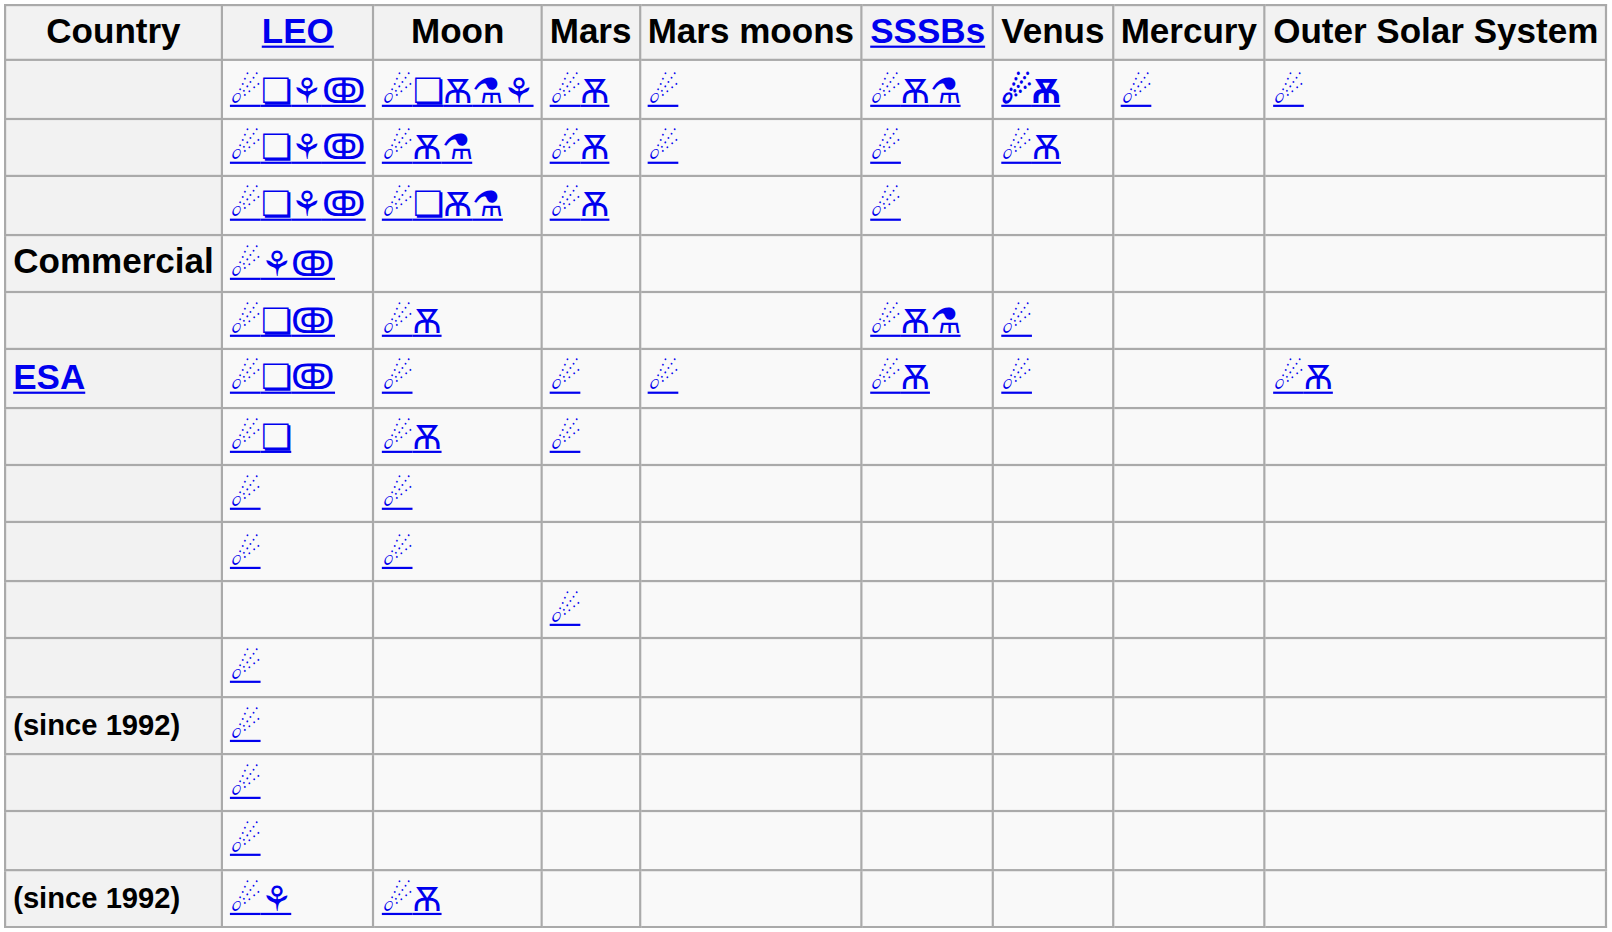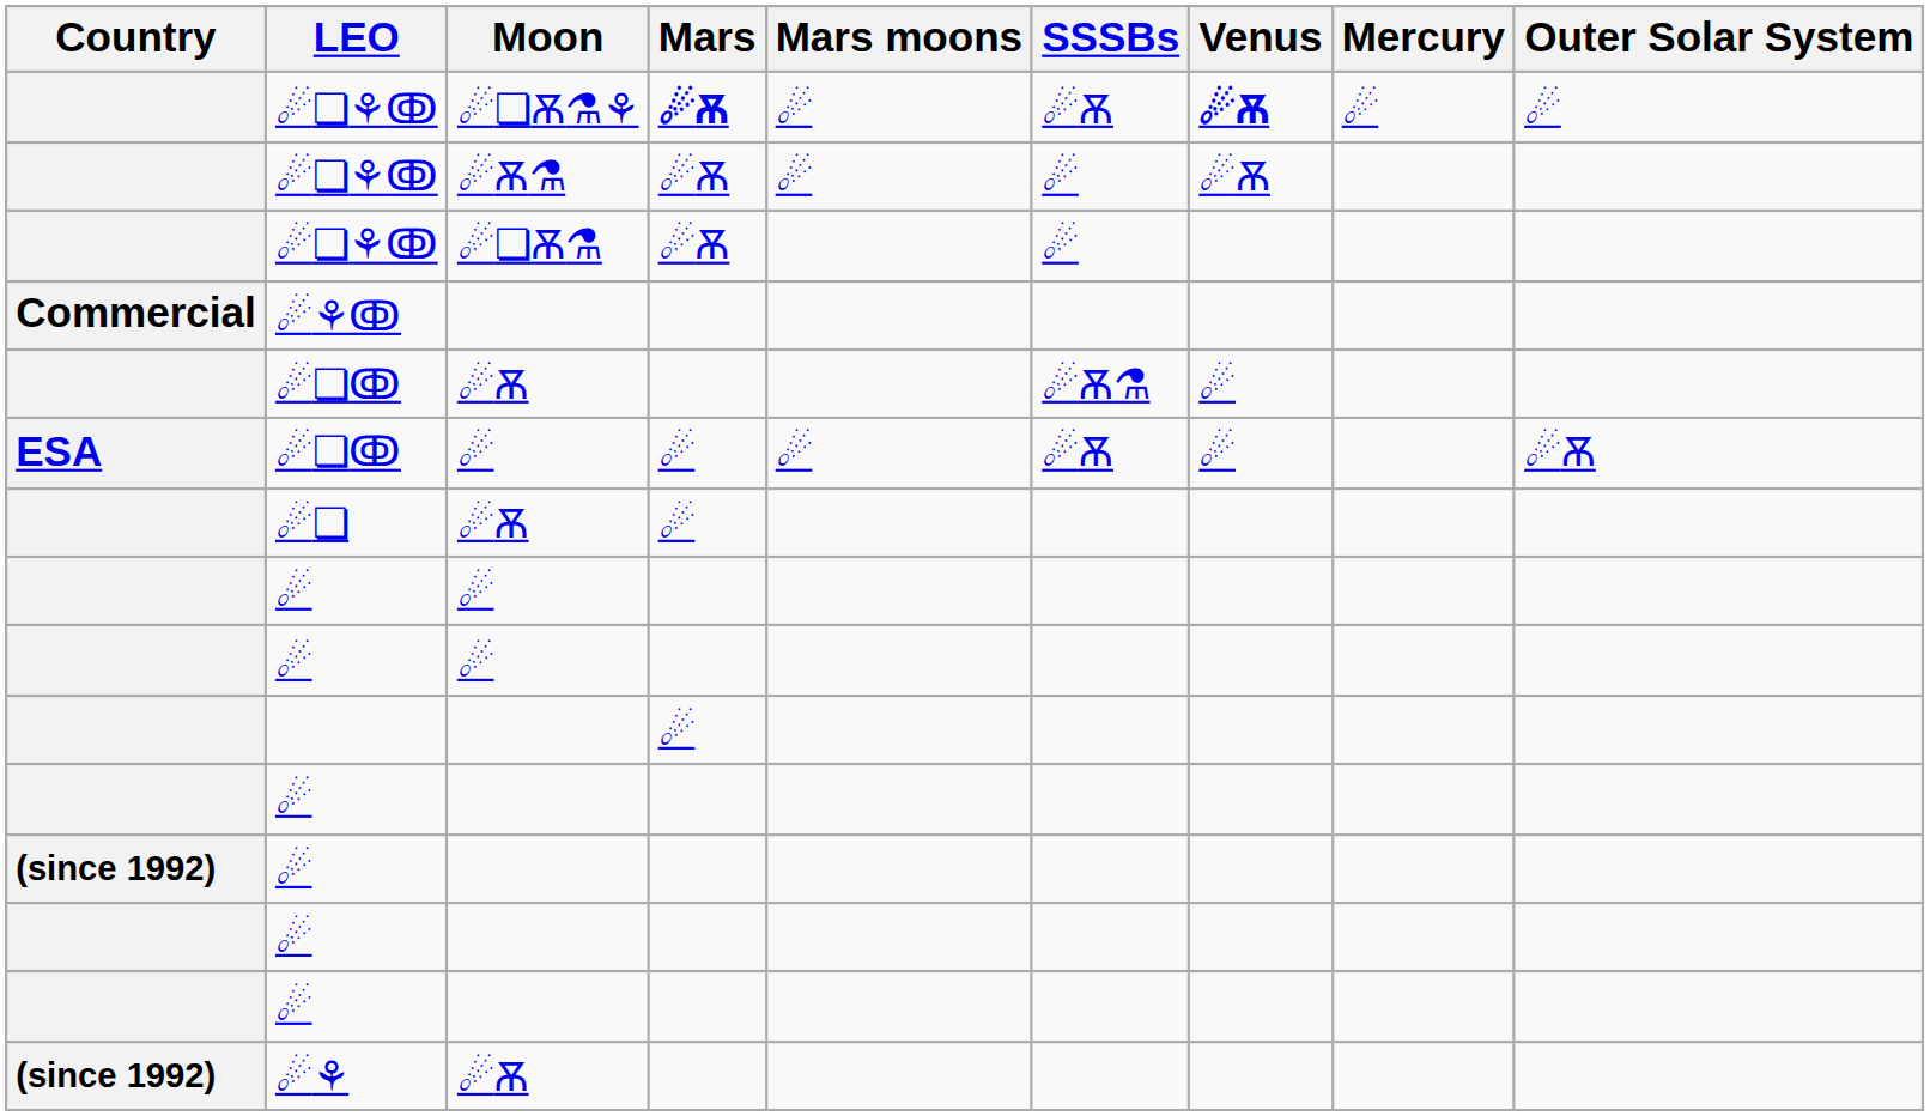☄❏⚘ↂ / ☄❏Ѫ⚗⚘ | Mars: normal -> bold
☄❏⚘ↂ / ☄❏Ѫ⚗⚘ | SSSBs: ☄Ѫ⚗ -> ☄Ѫ
